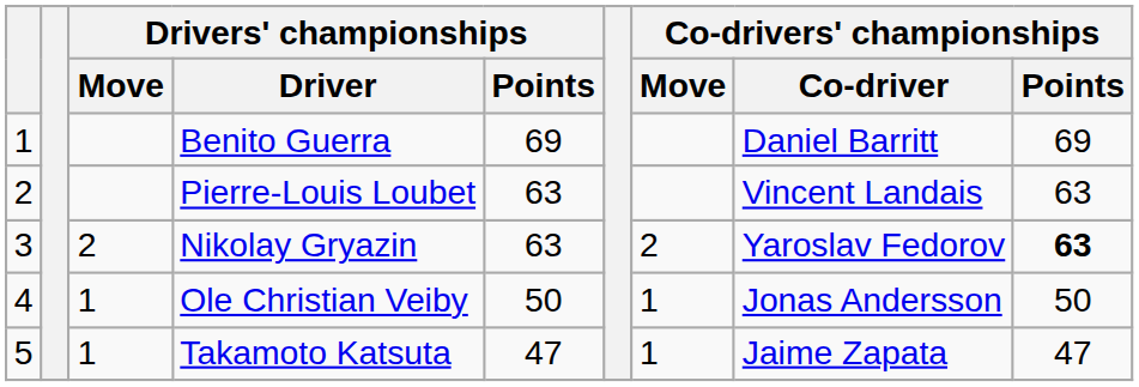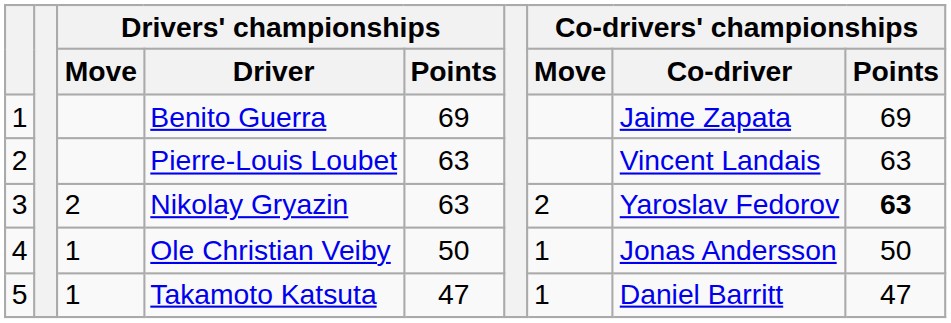Benito Guerra | Co-drivers' championships / Co-driver: Daniel Barritt -> Jaime Zapata
Takamoto Katsuta | Co-drivers' championships / Co-driver: Jaime Zapata -> Daniel Barritt
